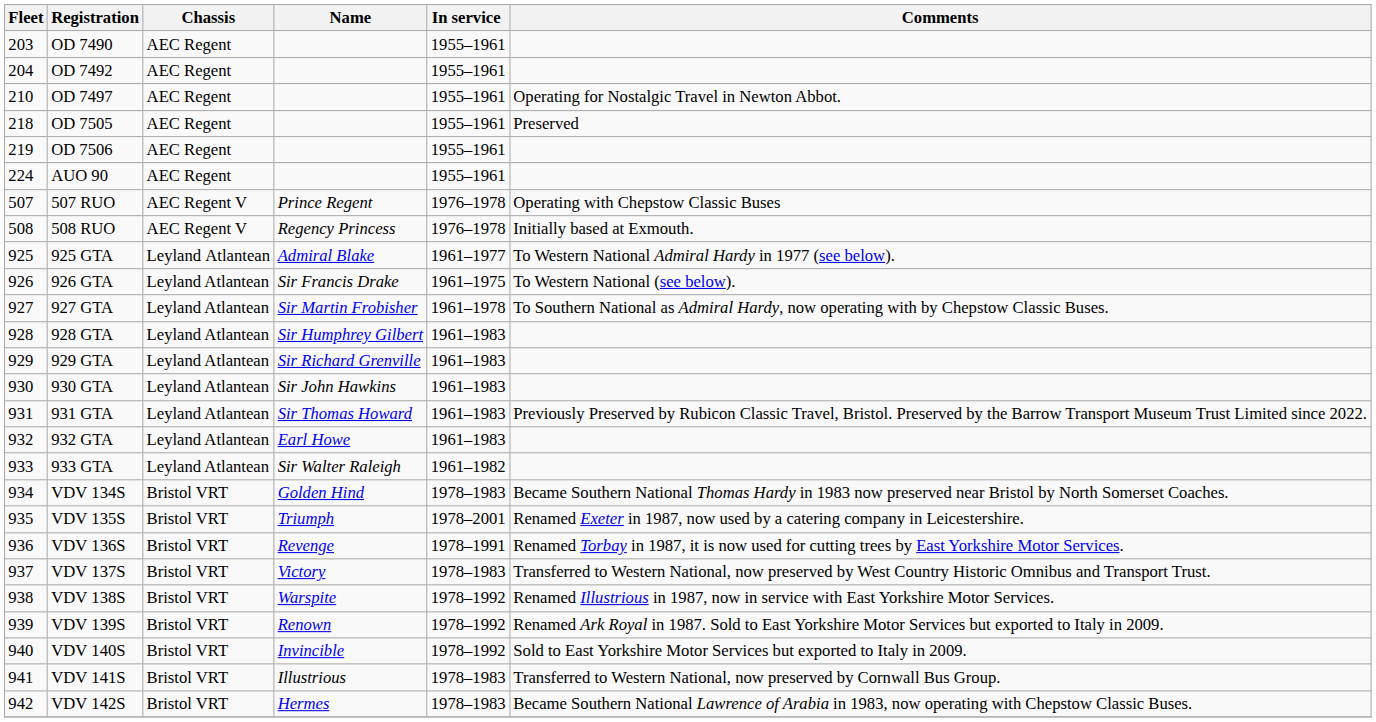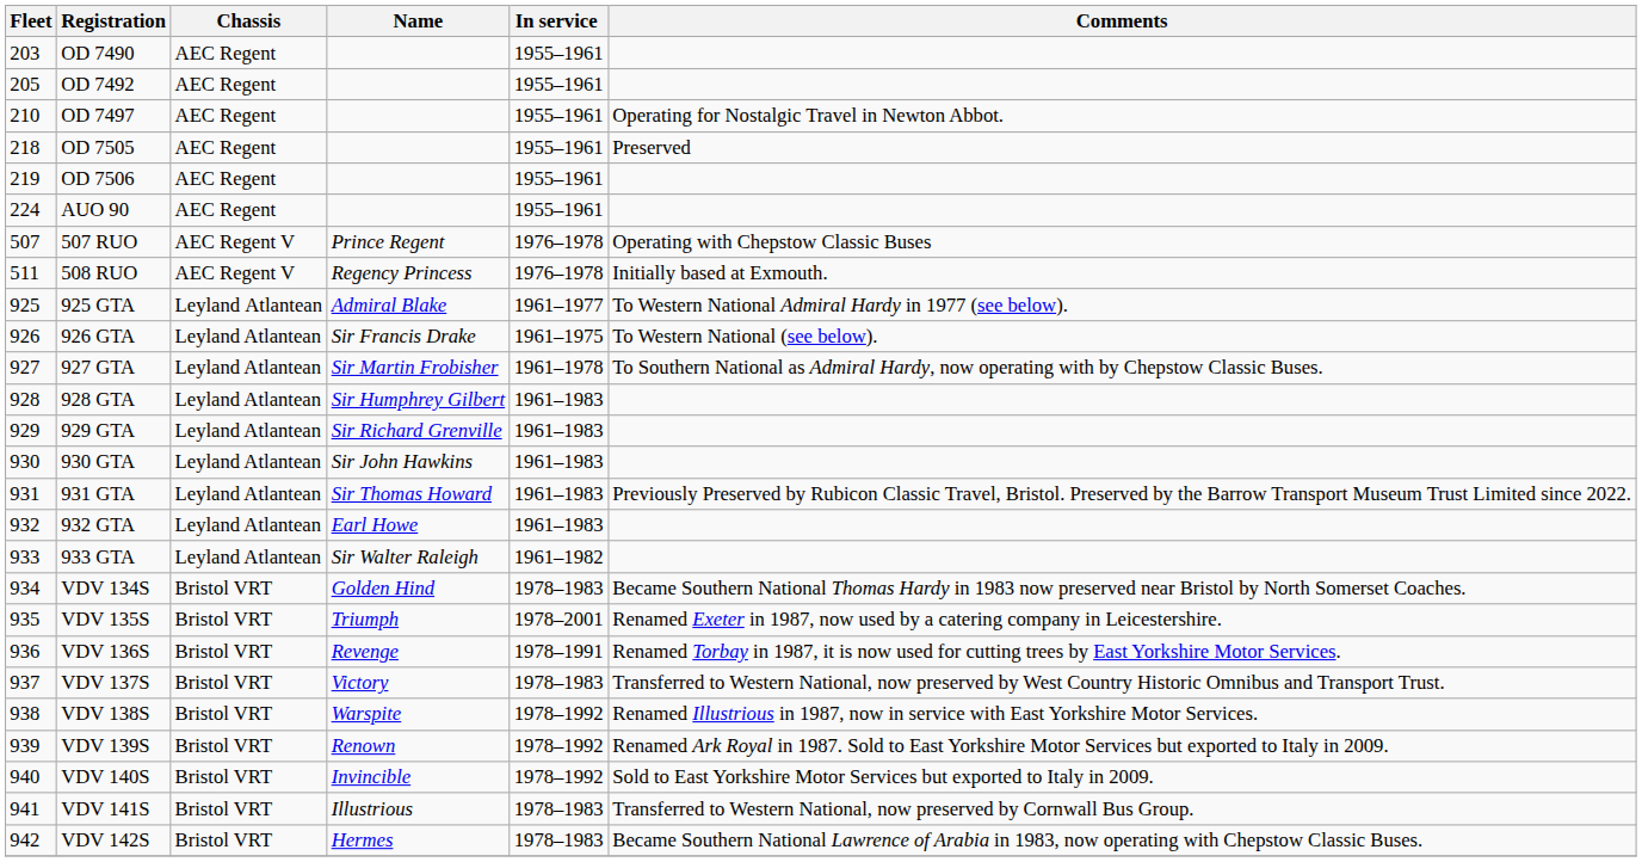OD 7492 | Fleet: 204 -> 205
508 RUO | Fleet: 508 -> 511
